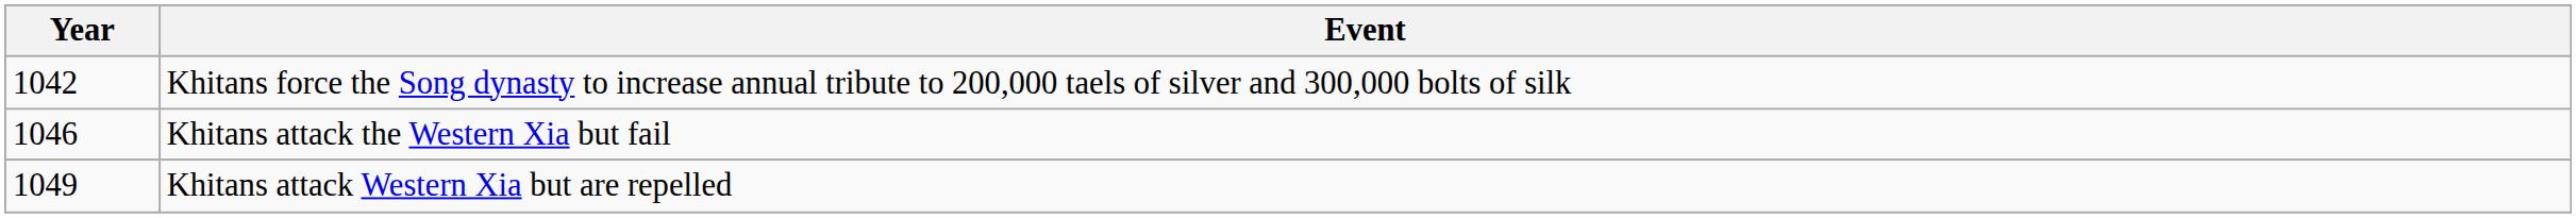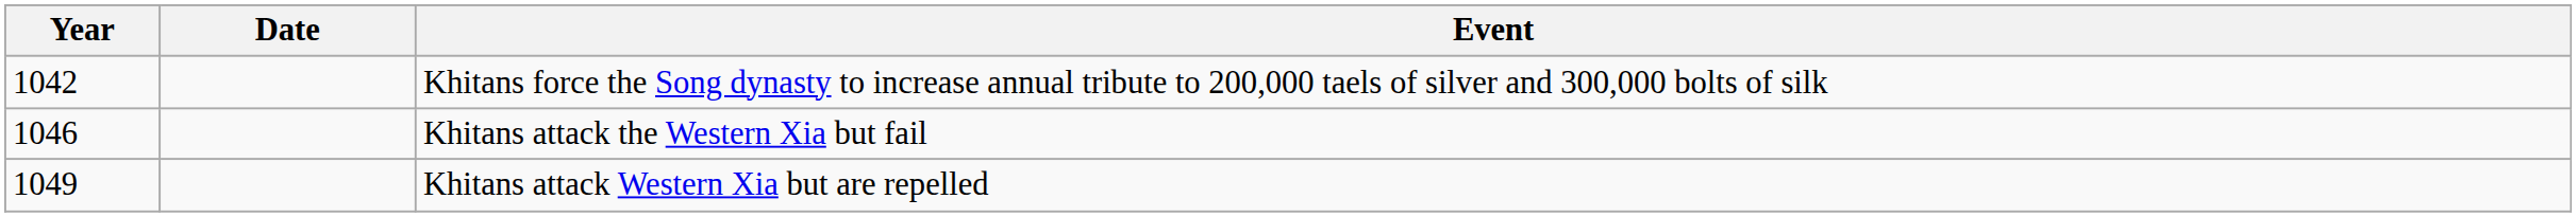+ column: Date
